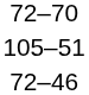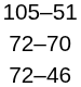rows swapped: 72–70 <-> 105–51
